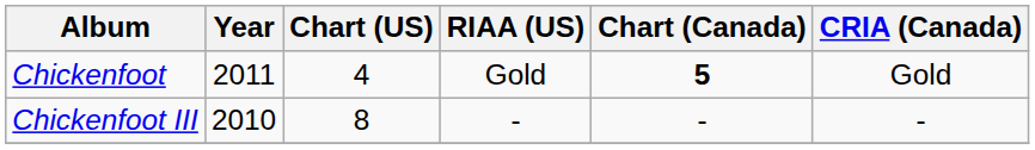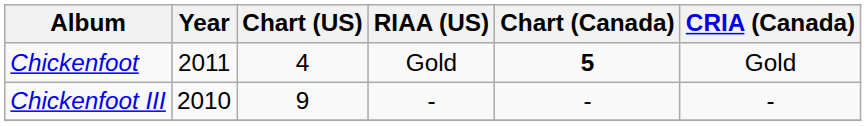Chickenfoot III | Chart (US): 8 -> 9
